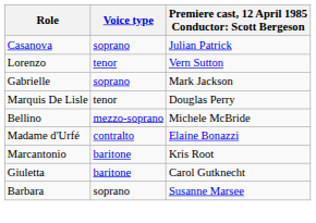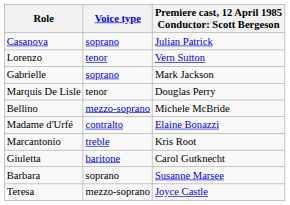Marcantonio | Voice type: baritone -> treble
+ row: Teresa | mezzo-soprano | Joyce Castle
